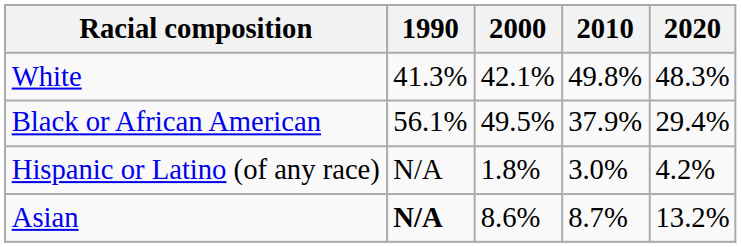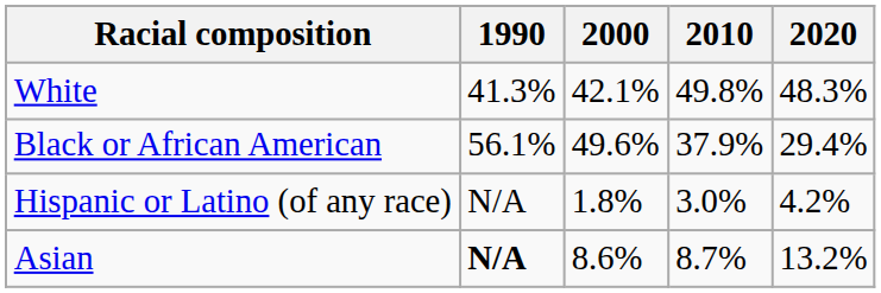Black or African American | 2000: 49.5% -> 49.6%
